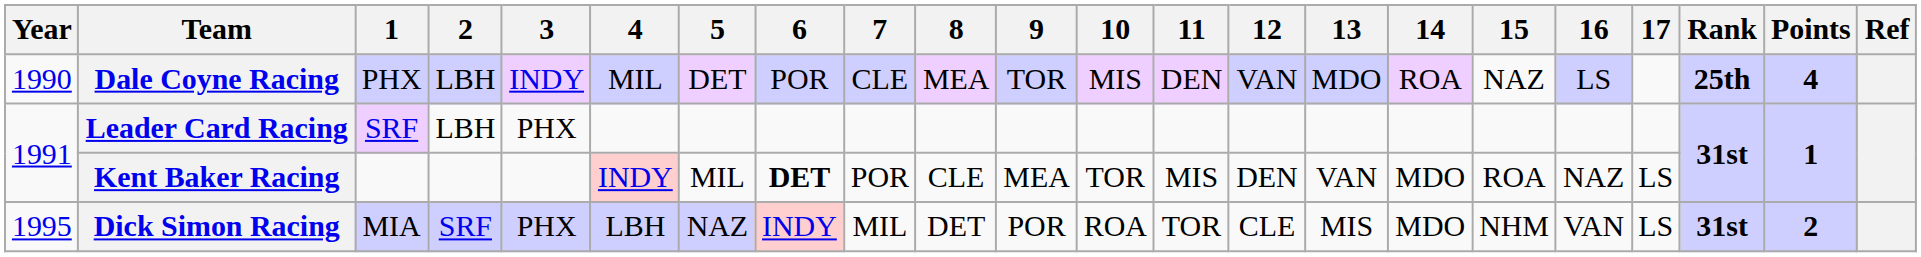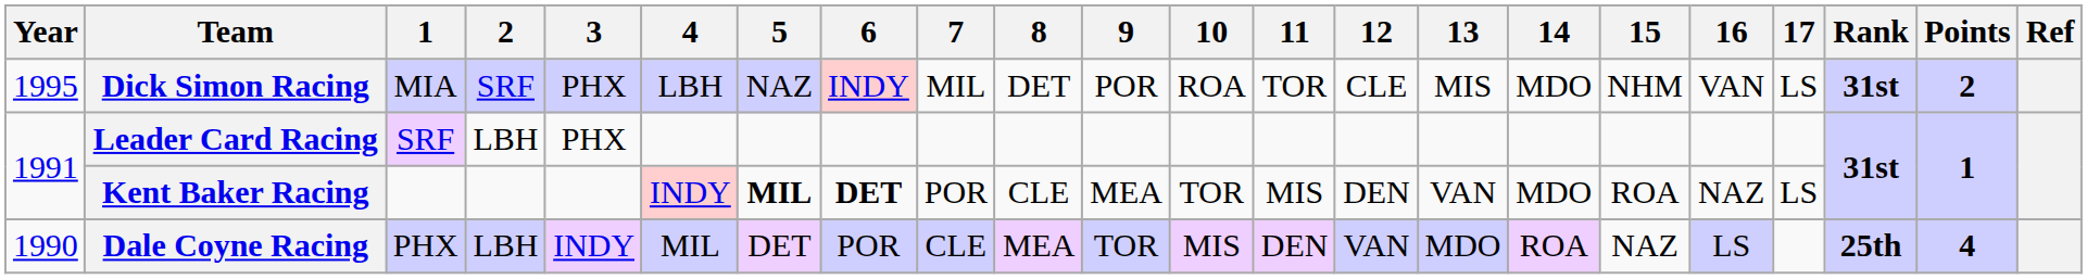rows swapped: Dale Coyne Racing <-> Dick Simon Racing
Kent Baker Racing | 5: normal -> bold
